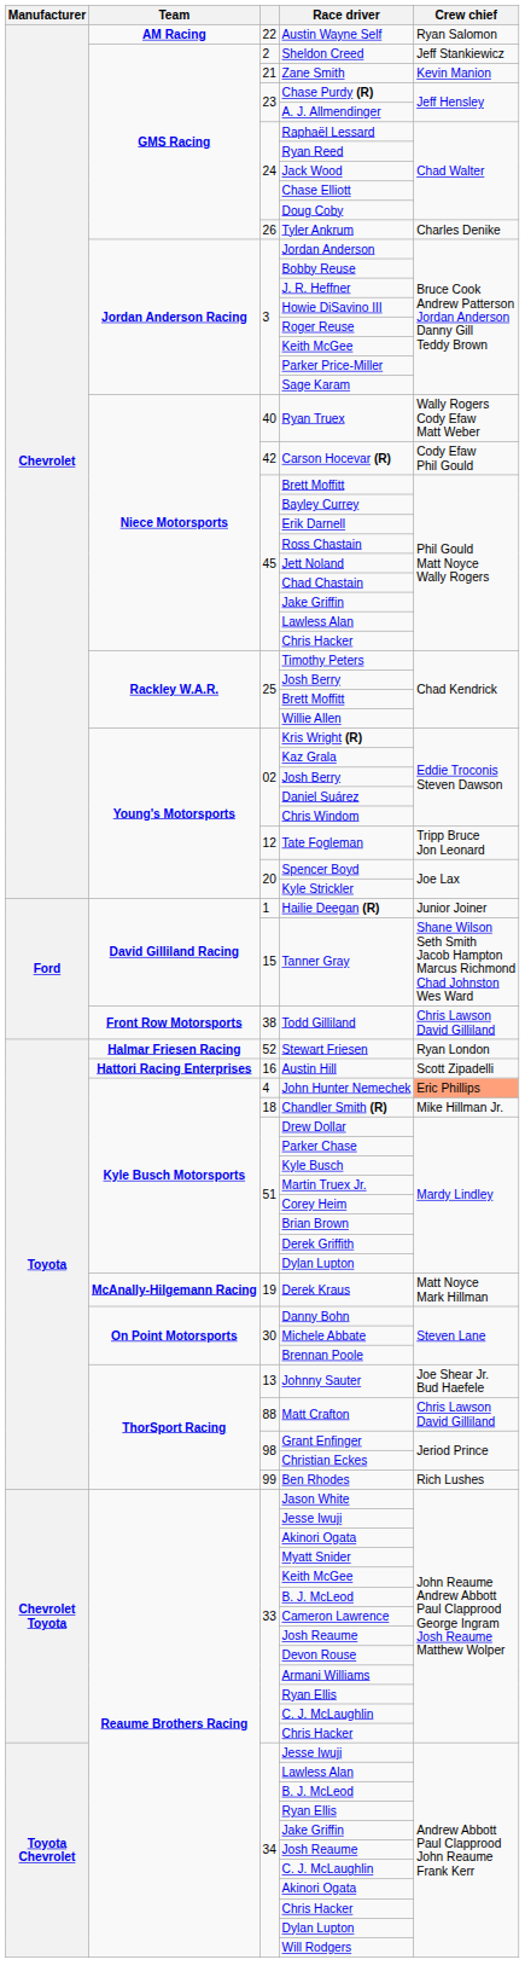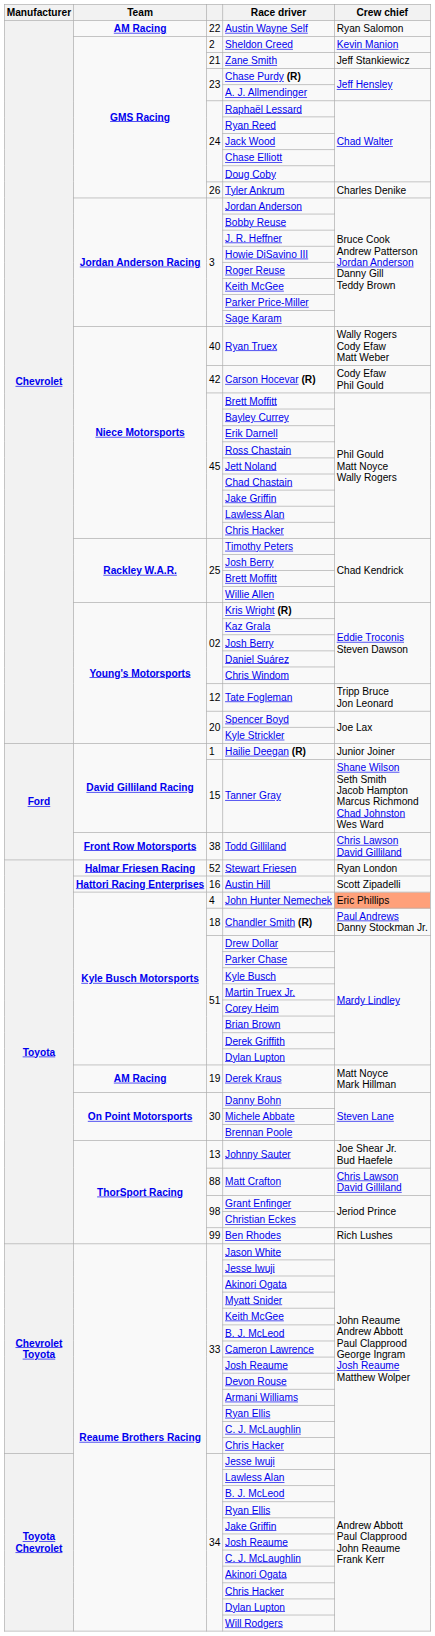Sheldon Creed | Crew chief: Jeff Stankiewicz -> Kevin Manion
Zane Smith | Crew chief: Kevin Manion -> Jeff Stankiewicz
Chandler Smith (R) | Crew chief: Mike Hillman Jr. -> Paul Andrews Danny Stockman Jr.
Derek Kraus | Team: McAnally-Hilgemann Racing -> AM Racing
